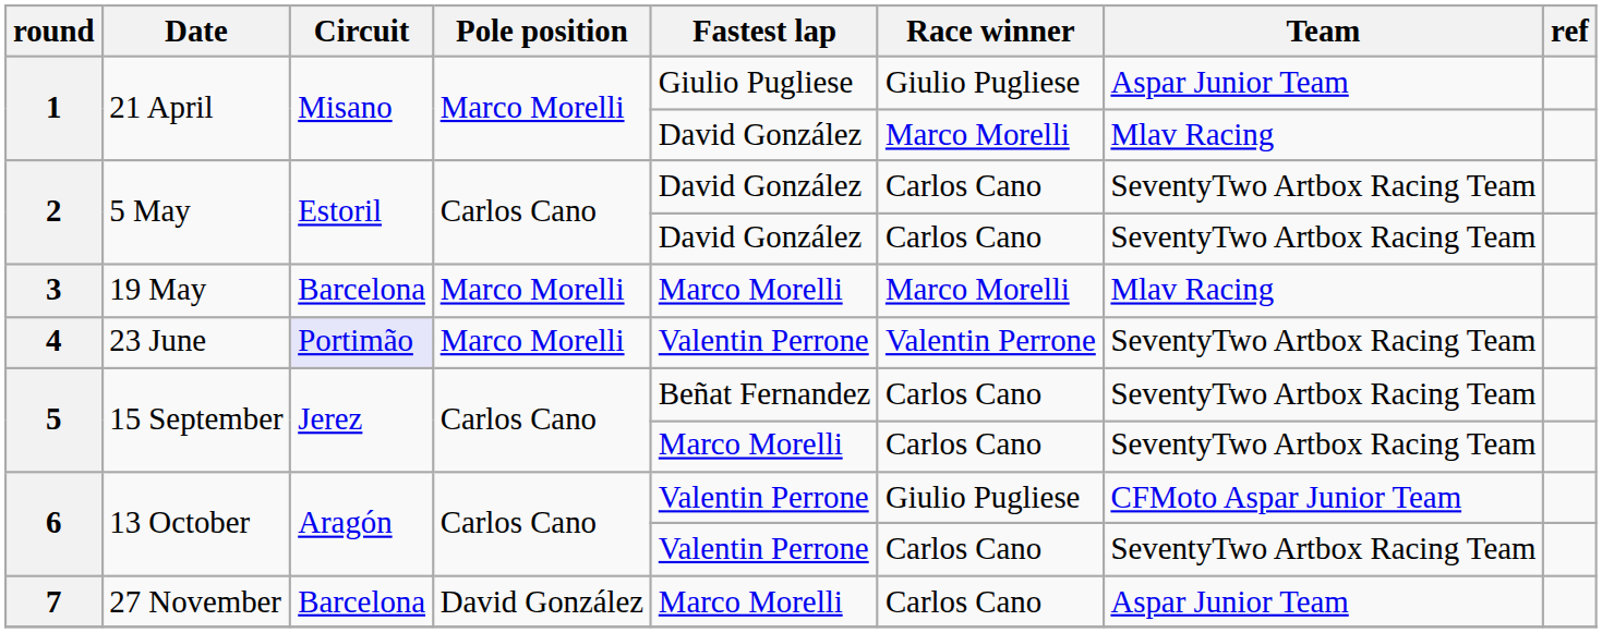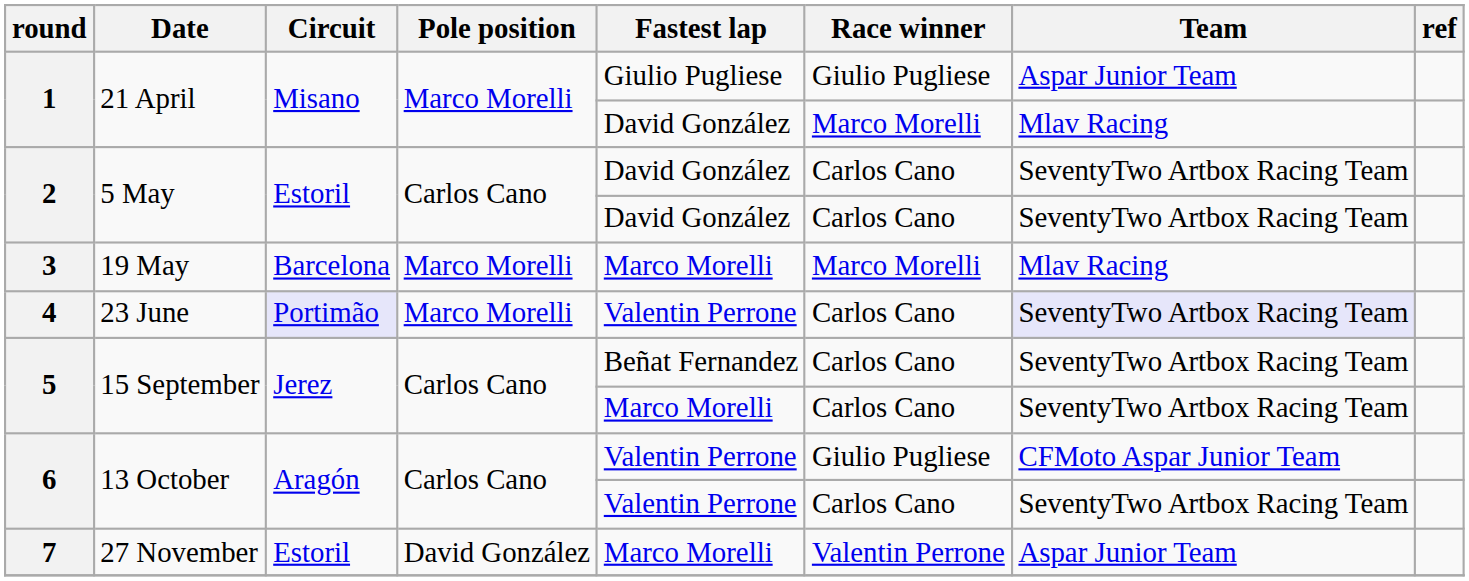4 | Race winner: Valentin Perrone -> Carlos Cano
4 | Team: no background -> lavender background
7 | Circuit: Barcelona -> Estoril
7 | Race winner: Carlos Cano -> Valentin Perrone
